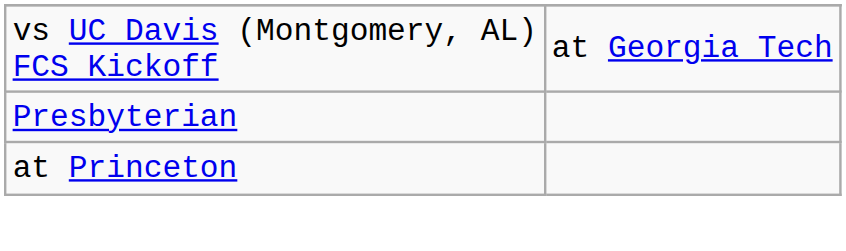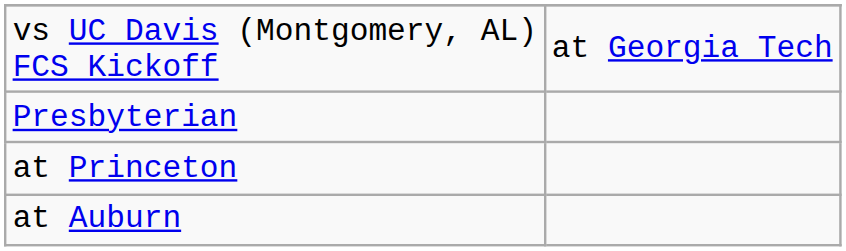+ row: at Auburn
